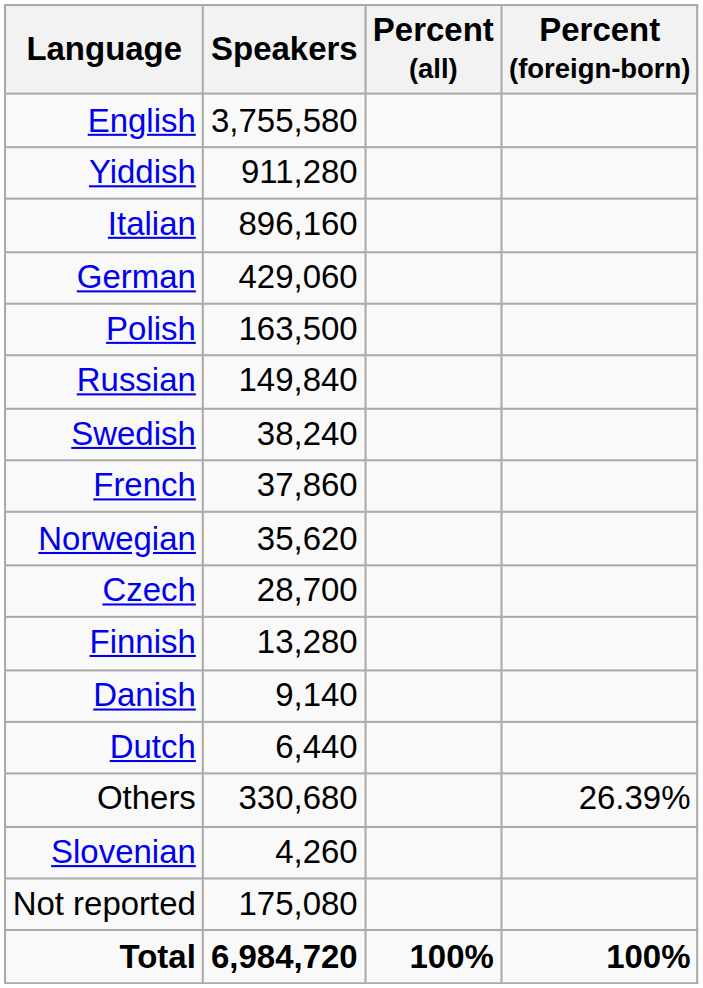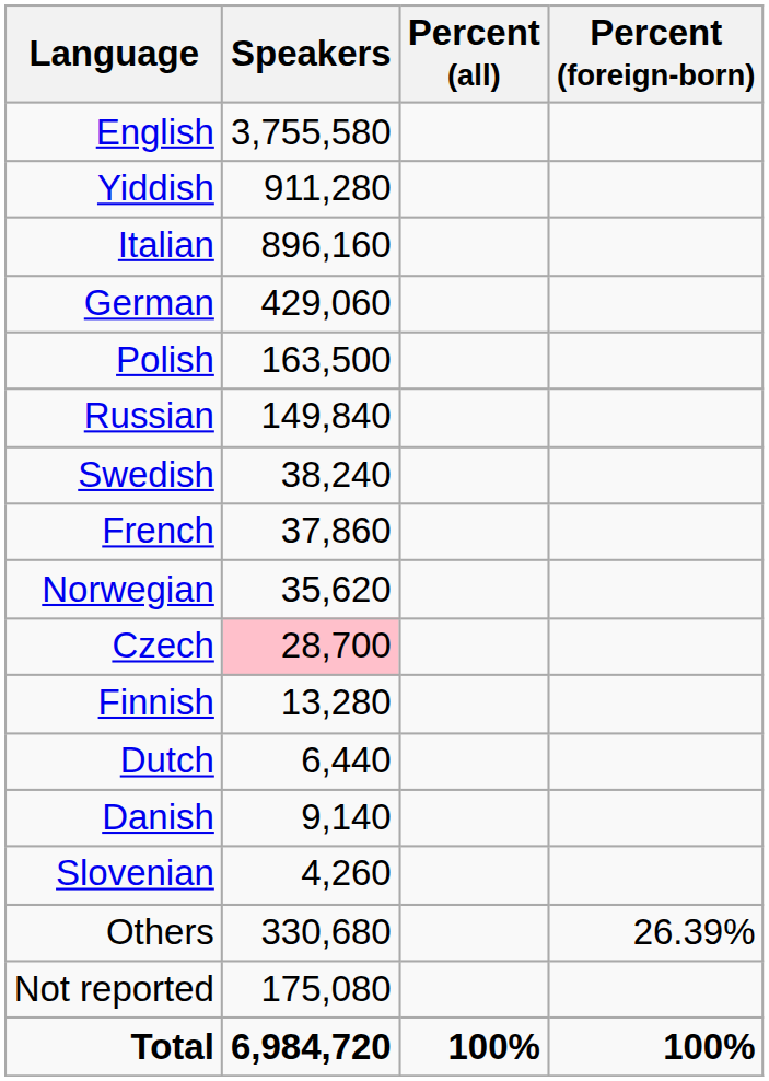Czech | Speakers: no background -> pink background
rows swapped: Danish <-> Dutch
rows swapped: Slovenian <-> Others
